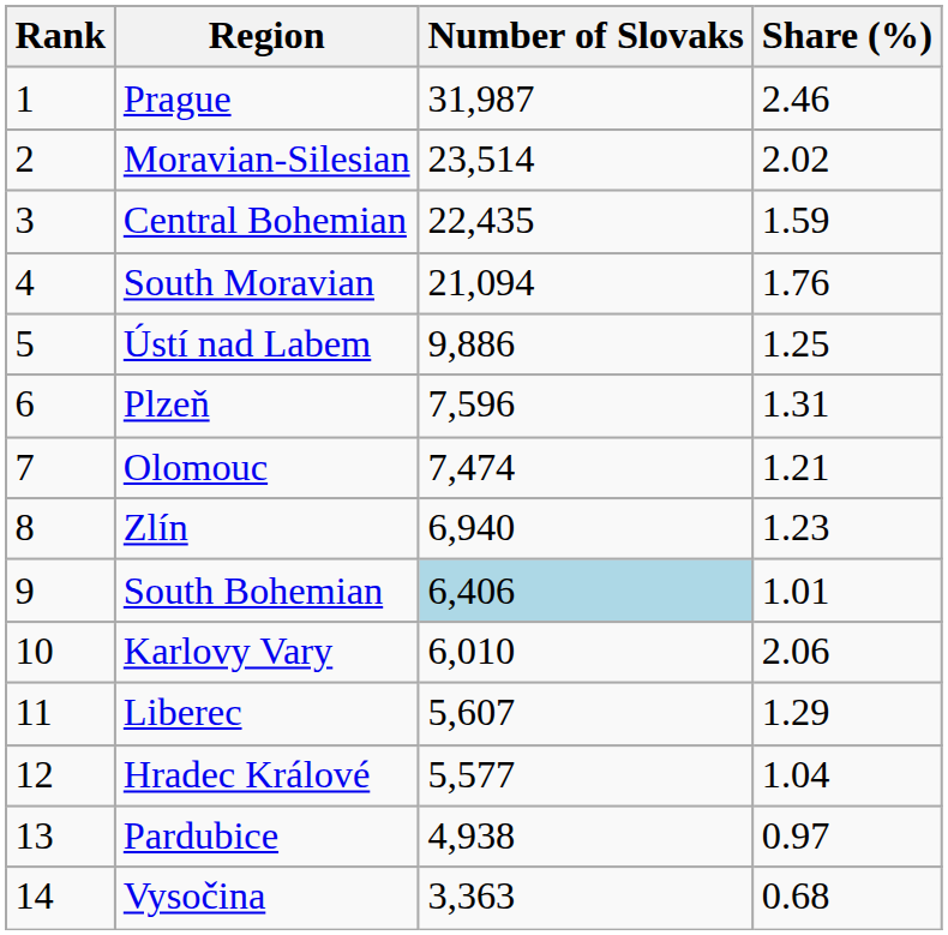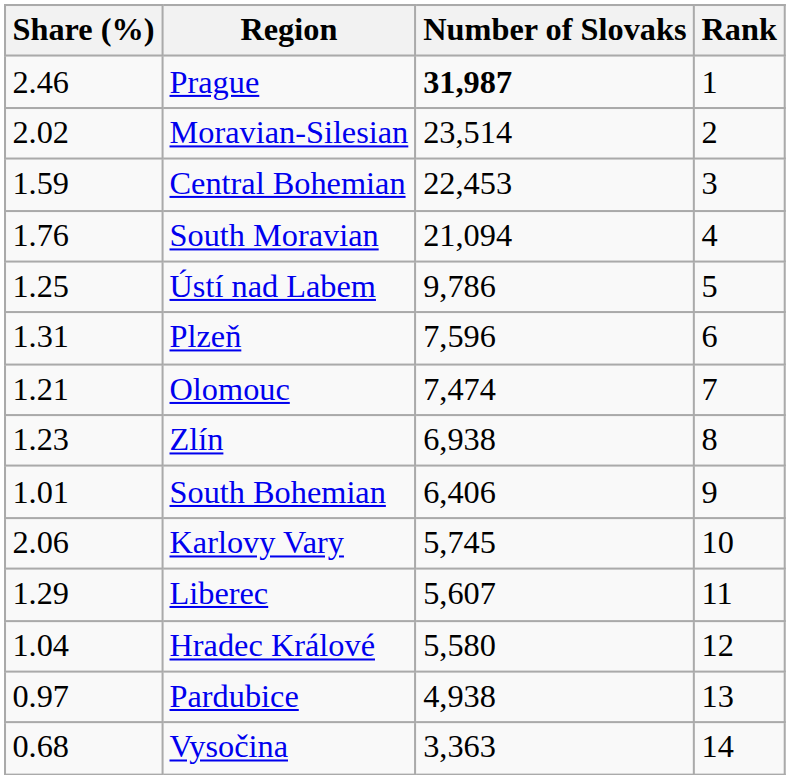columns swapped: Rank <-> Share (%)
Prague | Number of Slovaks: normal -> bold
Central Bohemian | Number of Slovaks: 22,435 -> 22,453
Ústí nad Labem | Number of Slovaks: 9,886 -> 9,786
Zlín | Number of Slovaks: 6,940 -> 6,938
South Bohemian | Number of Slovaks: lightblue background -> no background
Karlovy Vary | Number of Slovaks: 6,010 -> 5,745
Hradec Králové | Number of Slovaks: 5,577 -> 5,580
